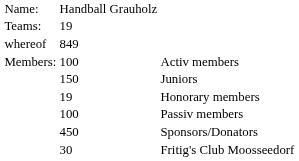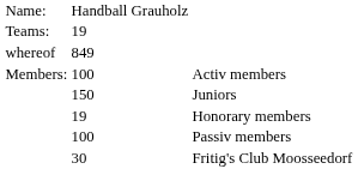- row: 450 | Sponsors/Donators
